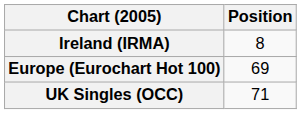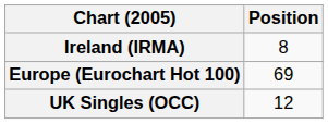UK Singles (OCC) | Position: 71 -> 12
